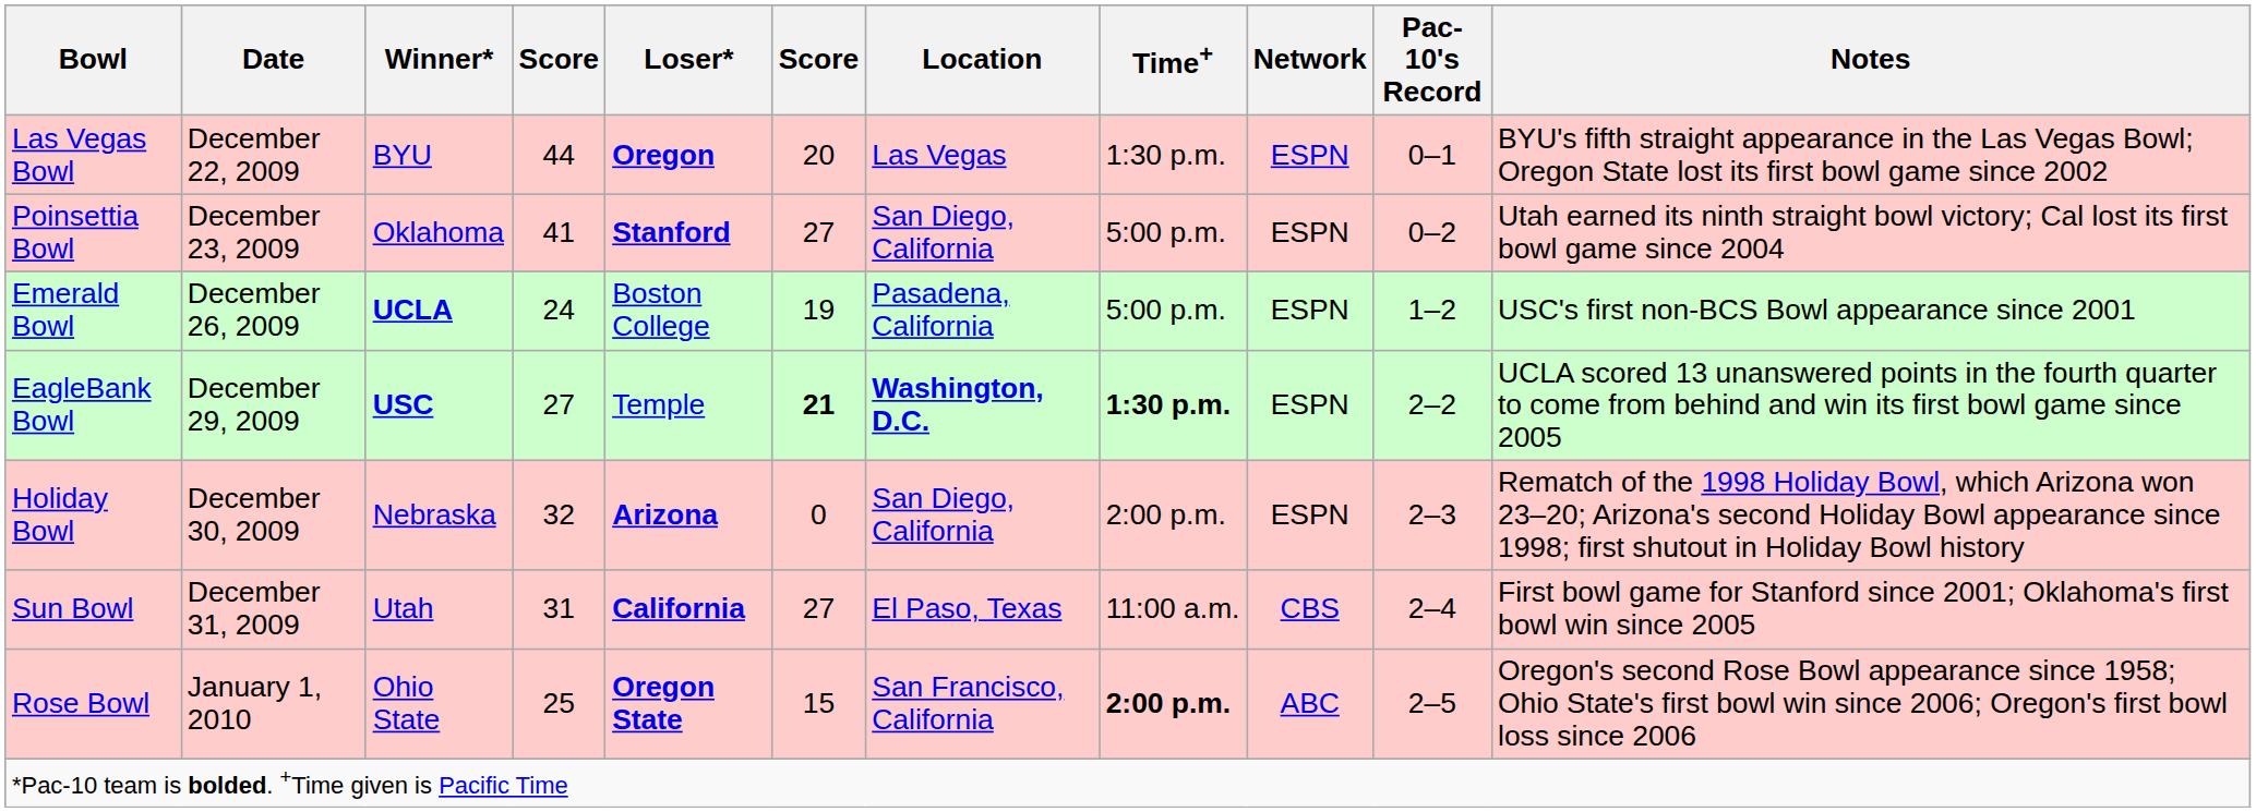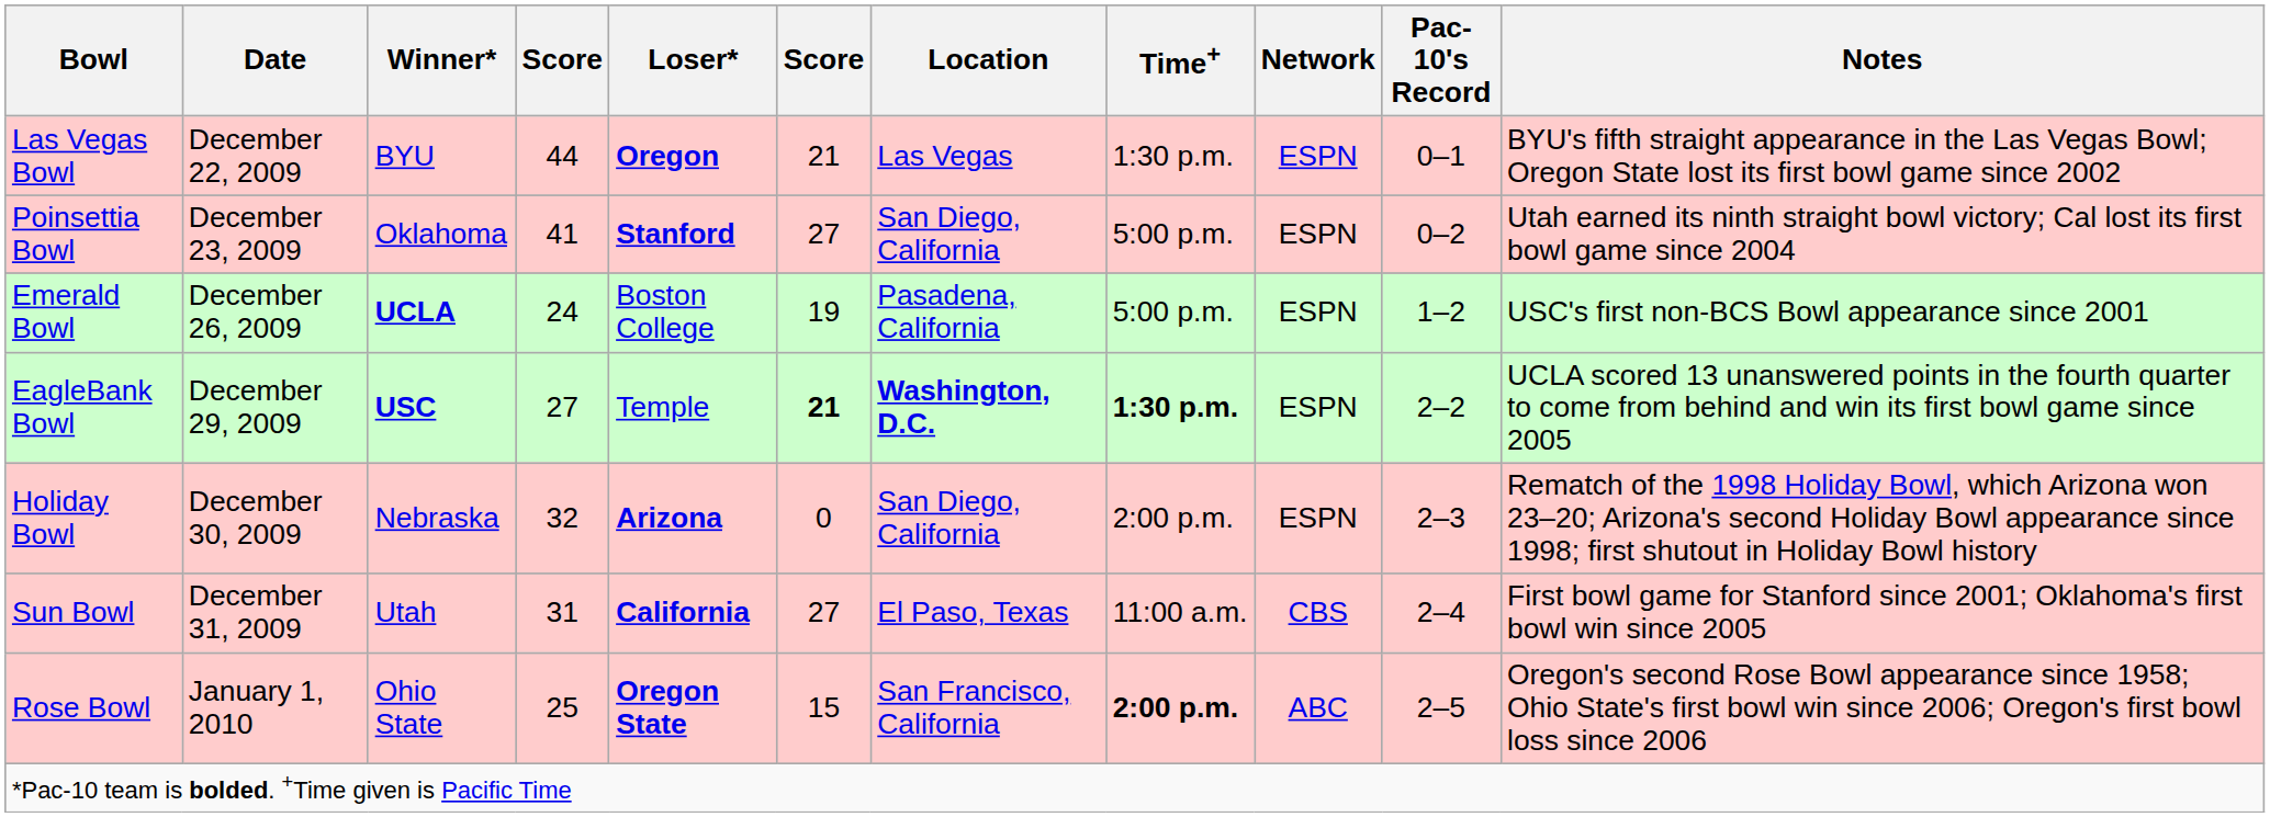Las Vegas Bowl | column 6: 20 -> 21
